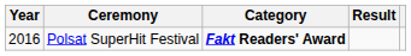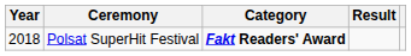Polsat SuperHit Festival | Year: 2016 -> 2018
